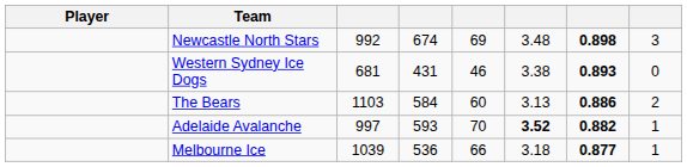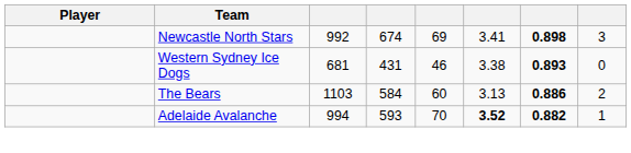Newcastle North Stars | column 6: 3.48 -> 3.41
Adelaide Avalanche | column 3: 997 -> 994
- row: Melbourne Ice | 1039 | 536 | 66 | 3.18 | 0.877 | 1
